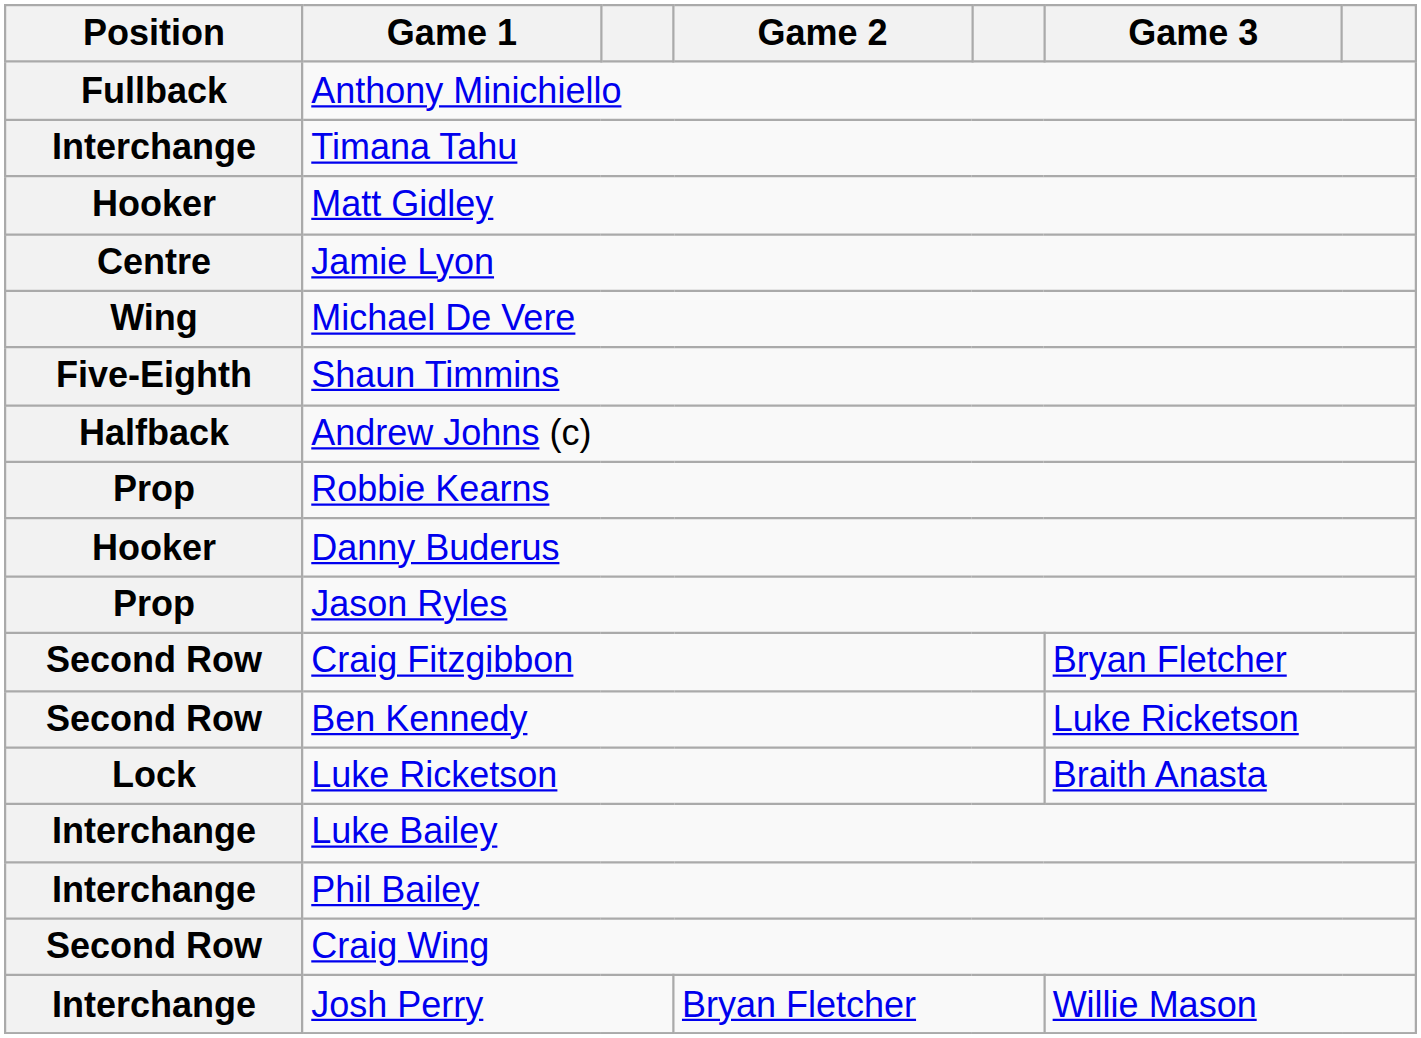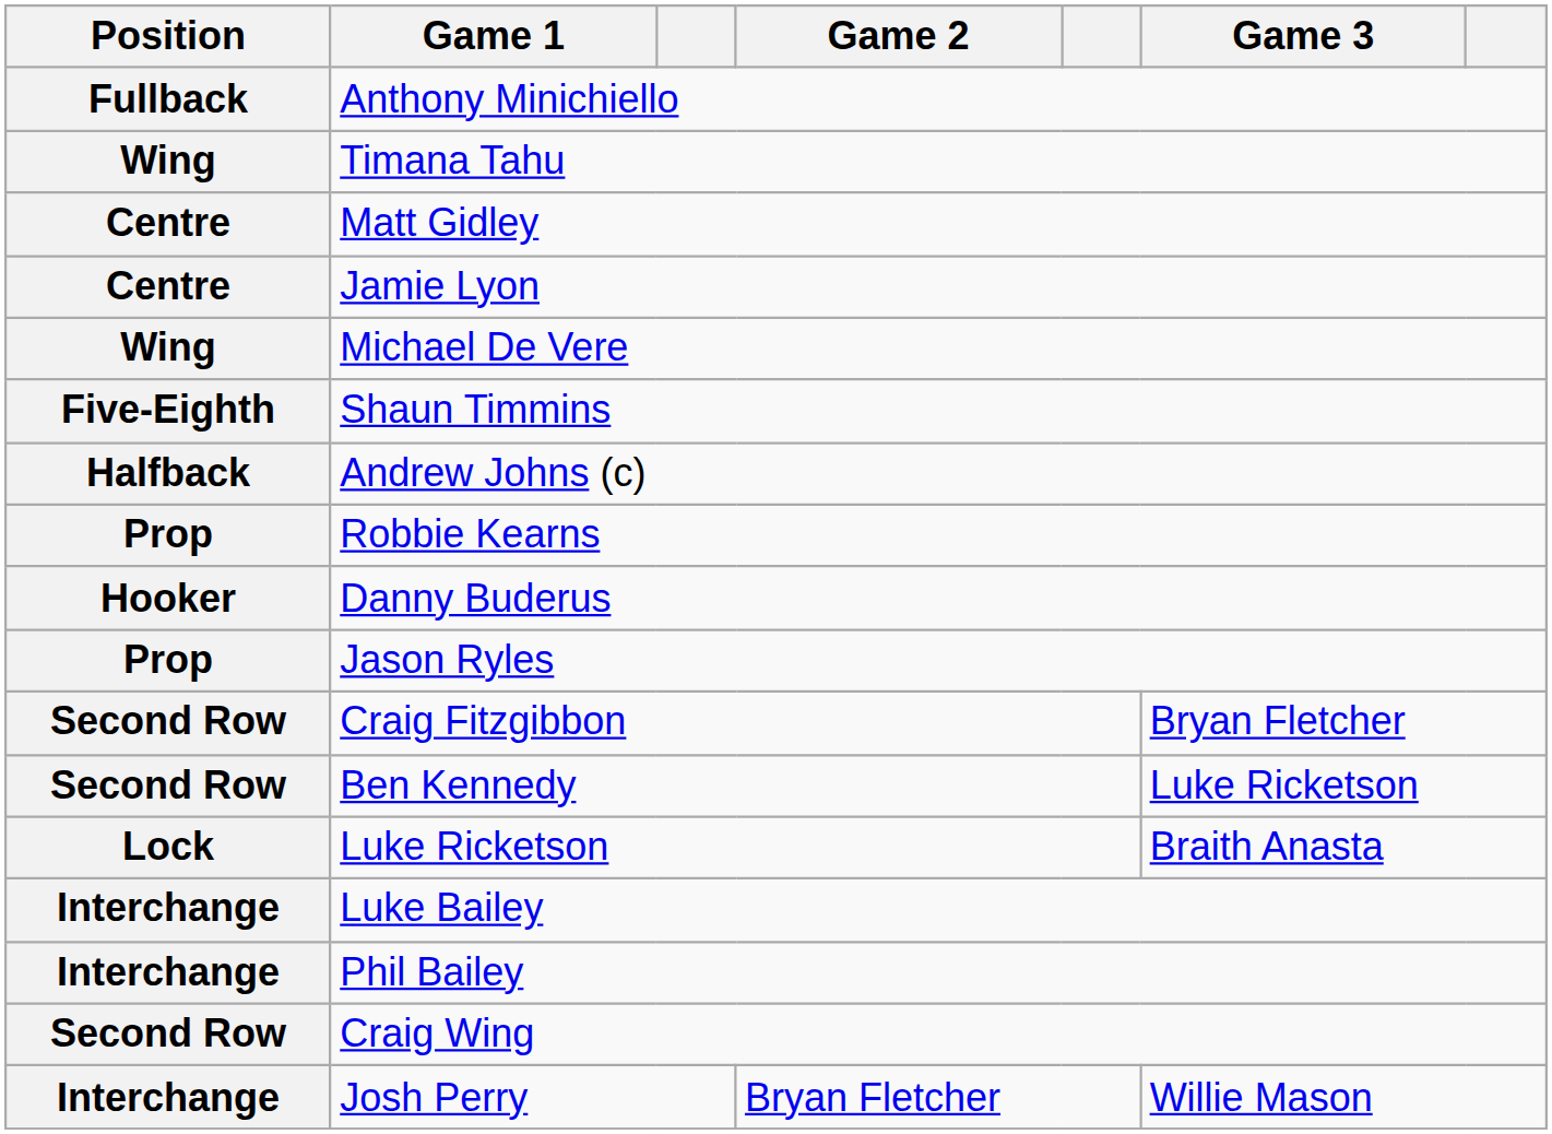Timana Tahu | Position: Interchange -> Wing
Matt Gidley | Position: Hooker -> Centre
